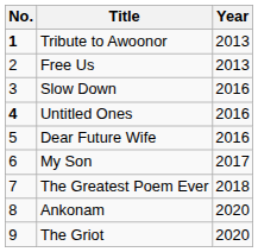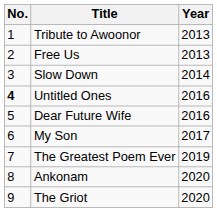Tribute to Awoonor | No.: bold -> normal
Slow Down | Year: 2016 -> 2014
The Greatest Poem Ever | Year: 2018 -> 2019
